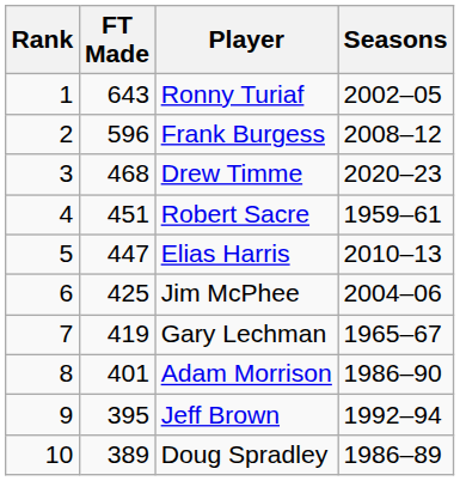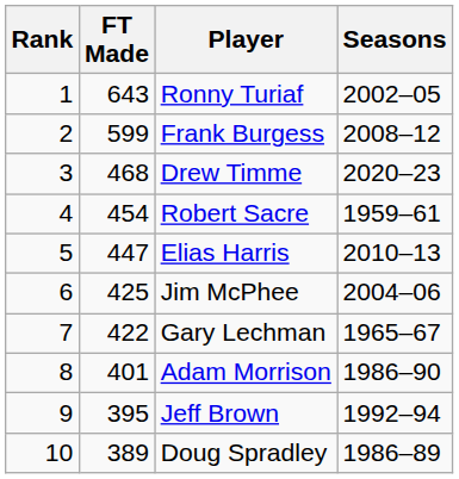Frank Burgess | FT Made: 596 -> 599
Robert Sacre | FT Made: 451 -> 454
Gary Lechman | FT Made: 419 -> 422
